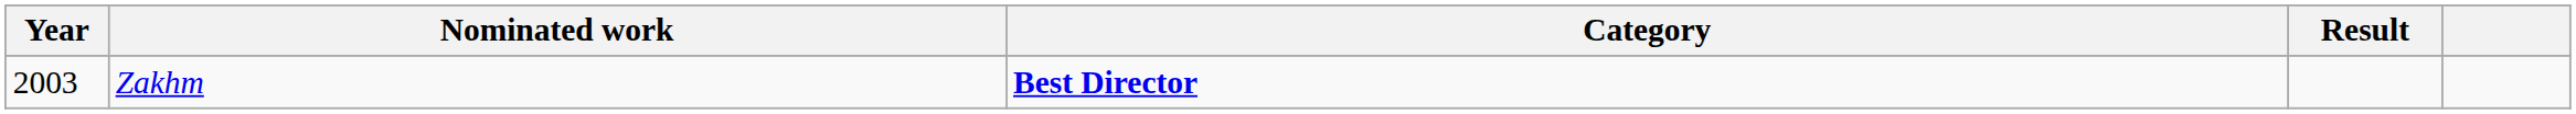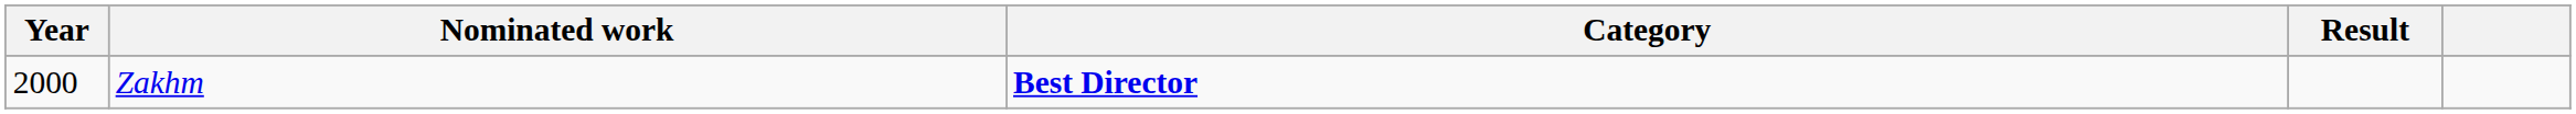Zakhm | Year: 2003 -> 2000
